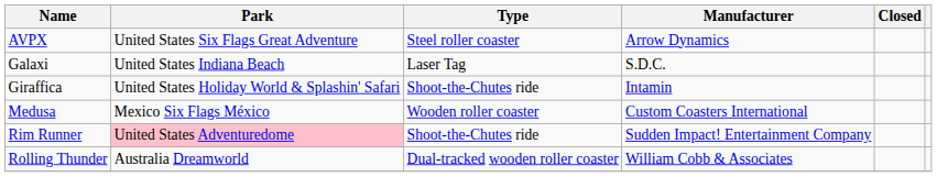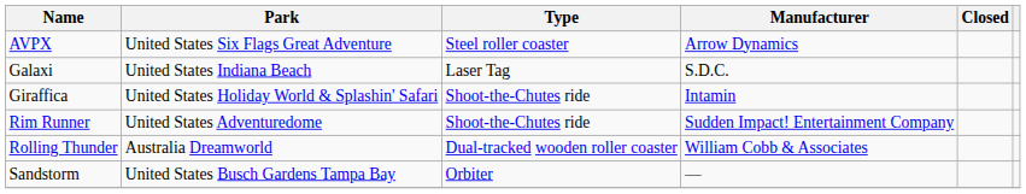- row: Medusa | Mexico Six Flags México | Wooden roller coaster | Custom Coasters International
Rim Runner | Park: pink background -> no background
+ row: Sandstorm | United States Busch Gardens Tampa Bay | Orbiter | —
